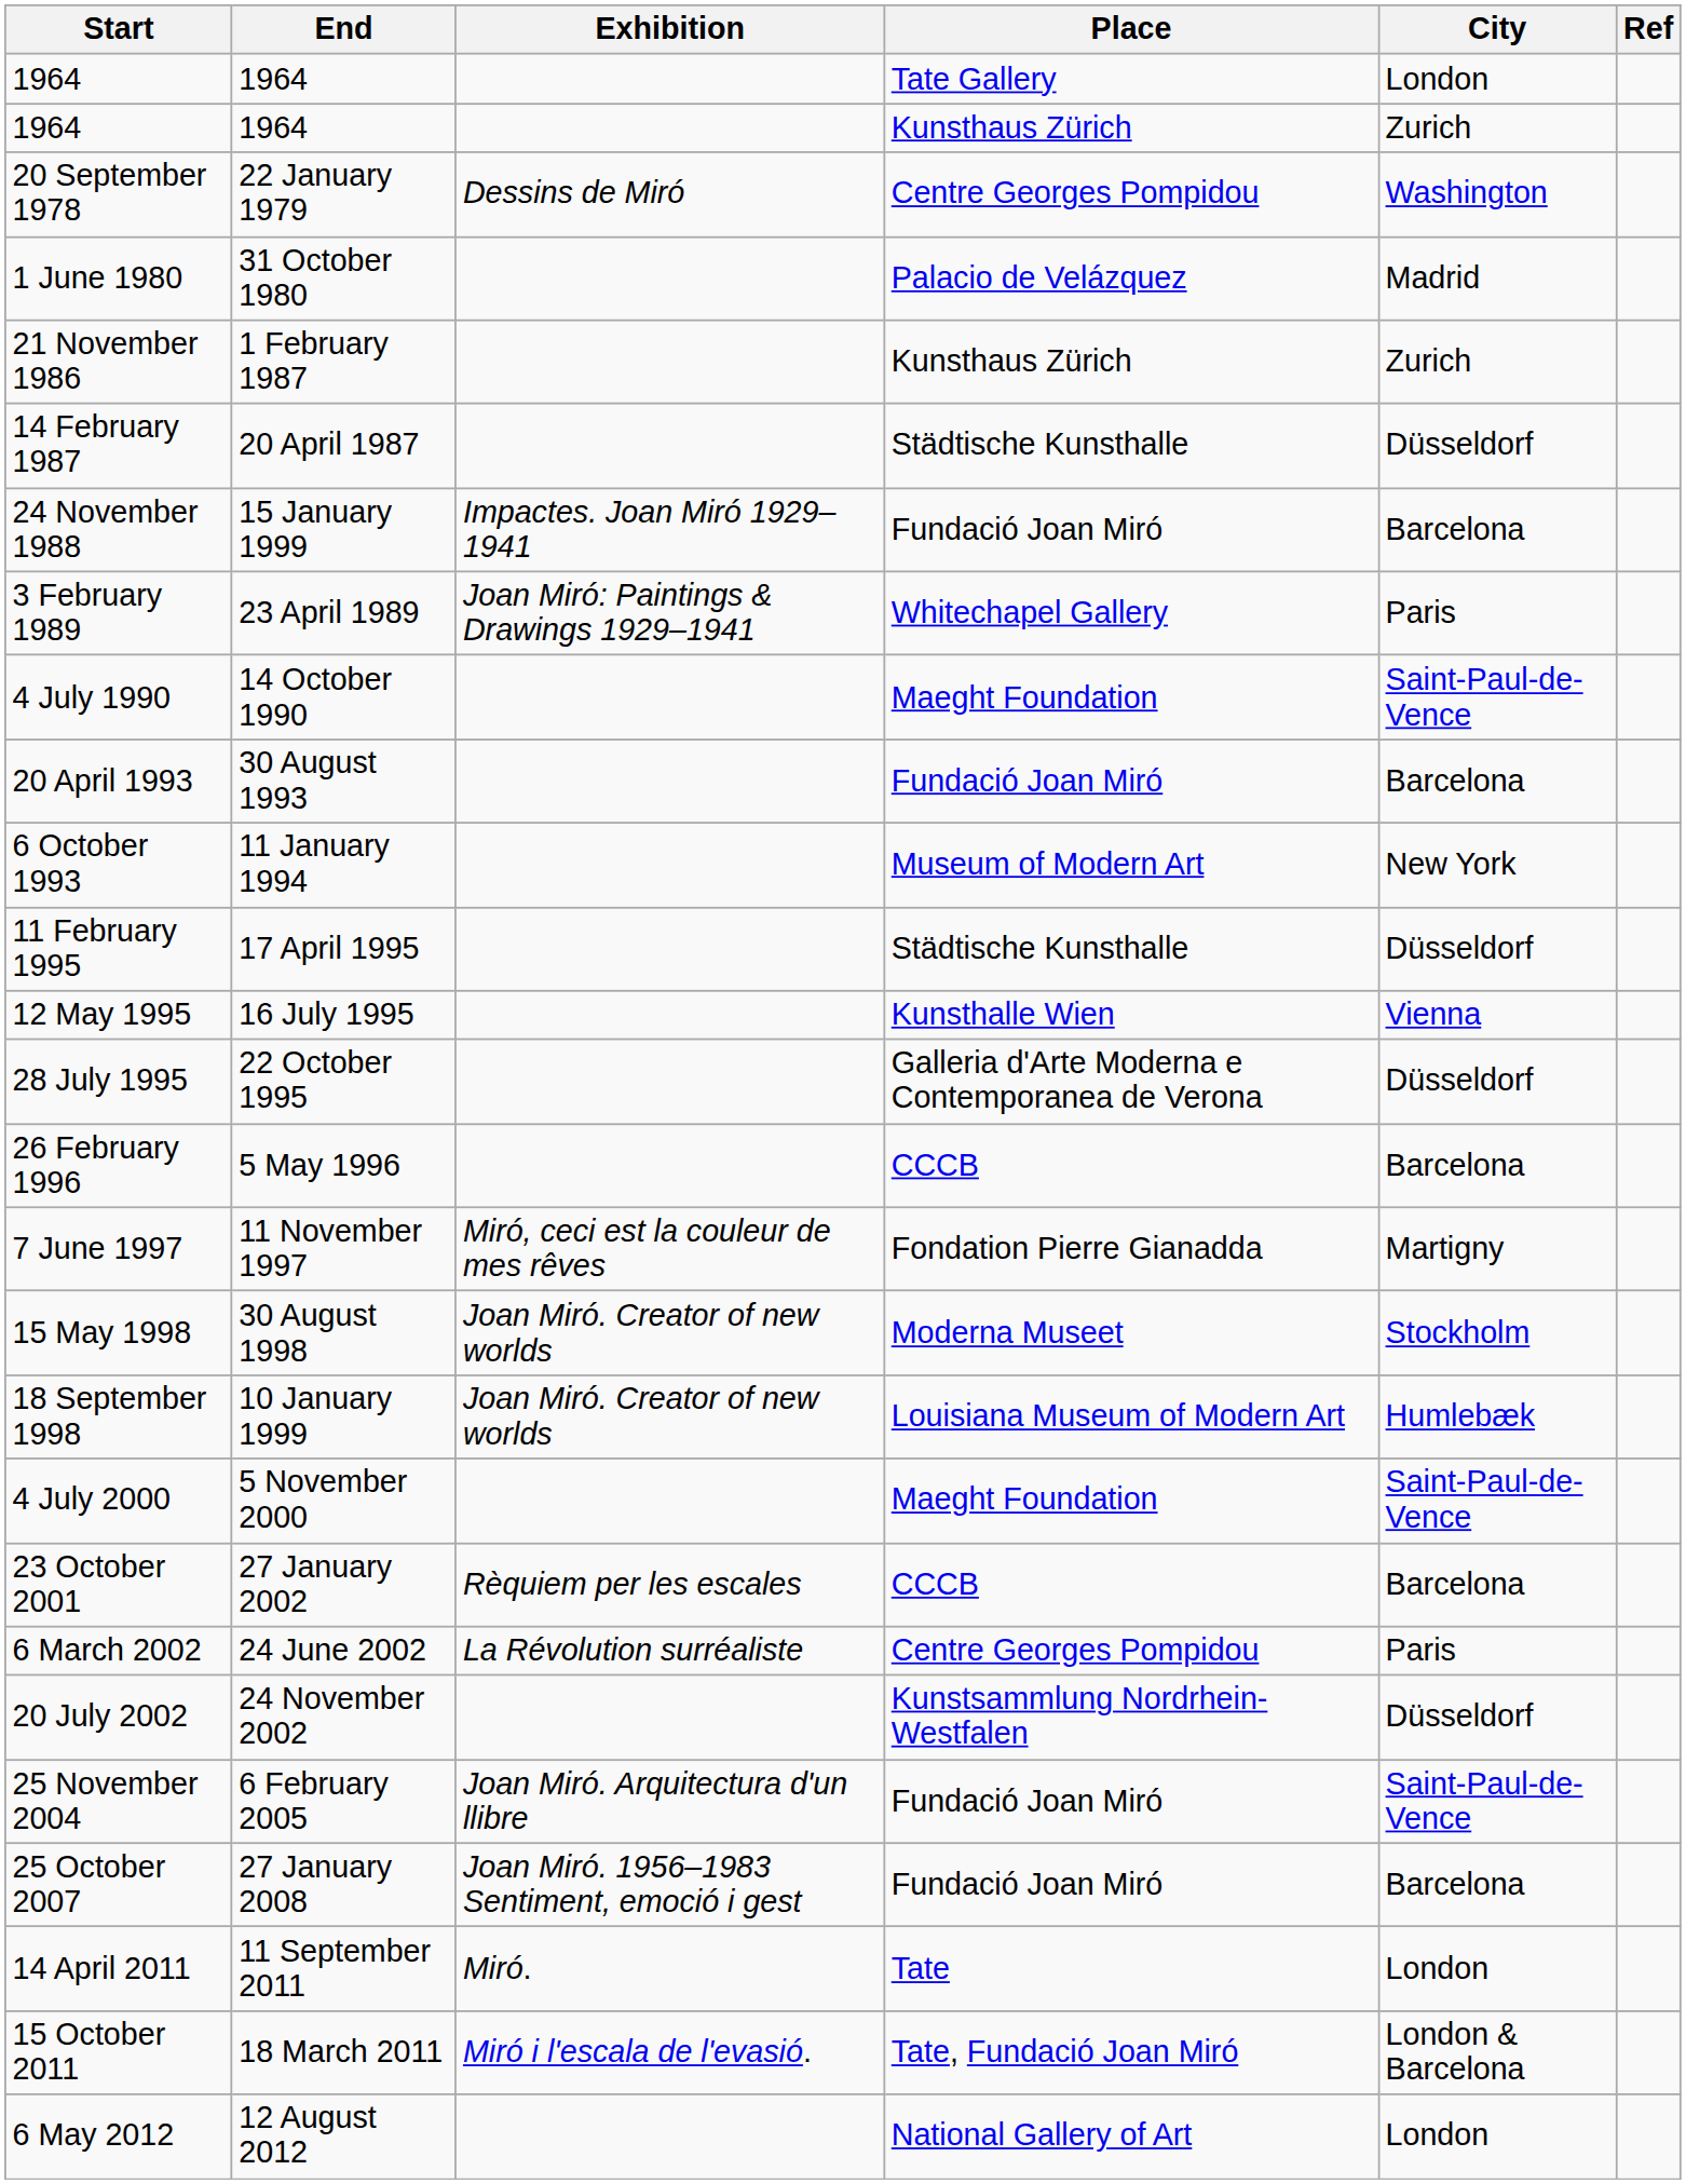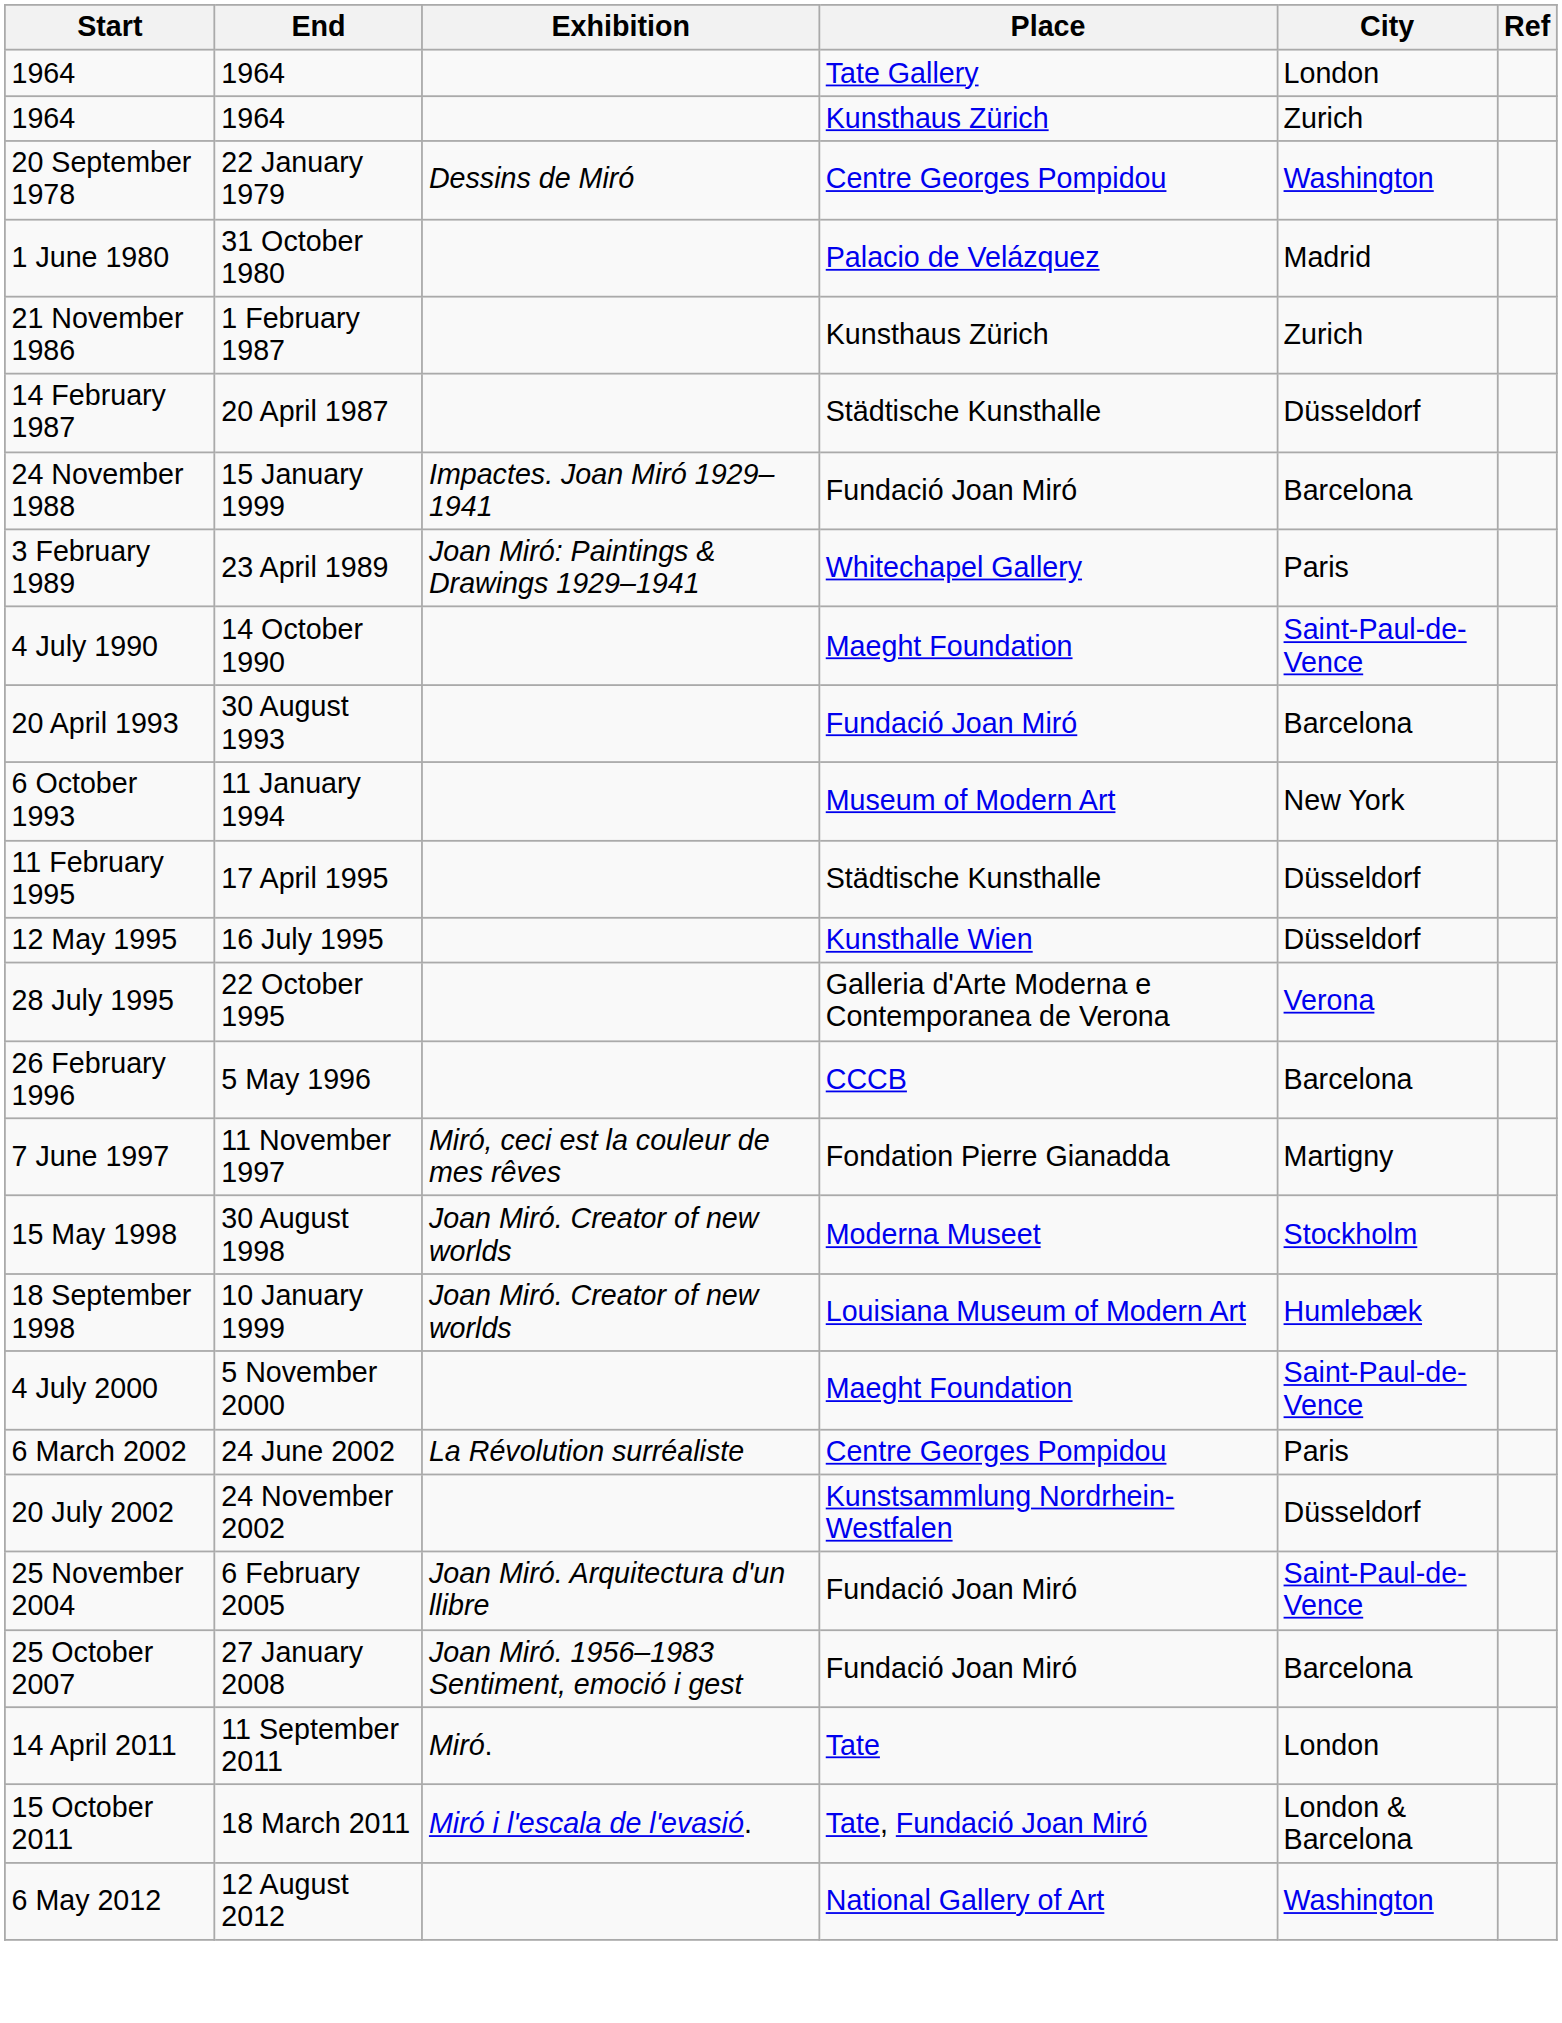12 May 1995 | City: Vienna -> Düsseldorf
28 July 1995 | City: Düsseldorf -> Verona
- row: 23 October 2001 | 27 January 2002 | Rèquiem per les escales | CCCB | Barcelona
6 May 2012 | City: London -> Washington
